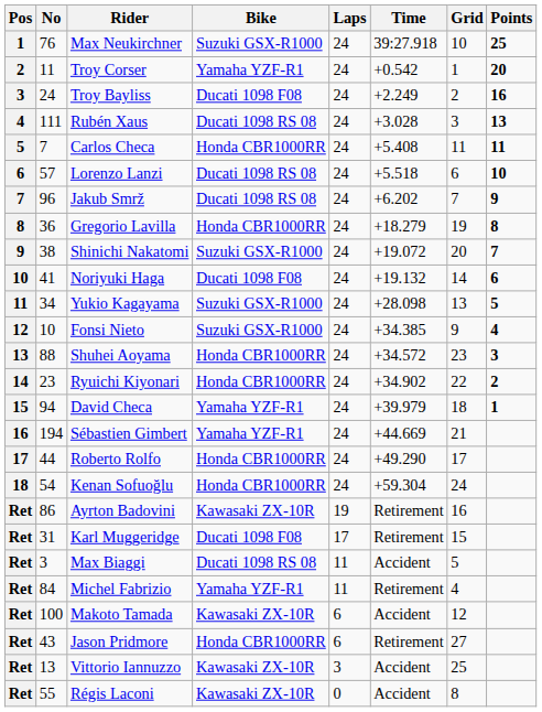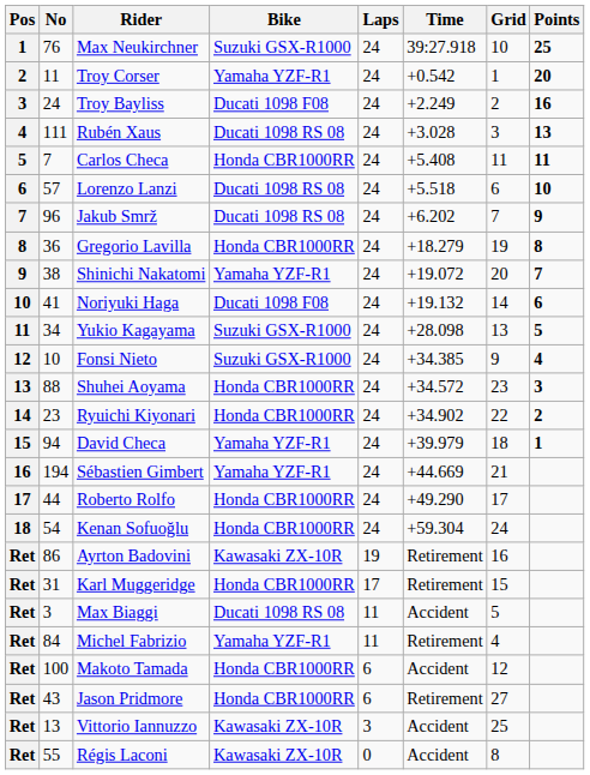Shinichi Nakatomi | Bike: Suzuki GSX-R1000 -> Yamaha YZF-R1
Karl Muggeridge | Bike: Ducati 1098 F08 -> Honda CBR1000RR
Makoto Tamada | Bike: Kawasaki ZX-10R -> Honda CBR1000RR
